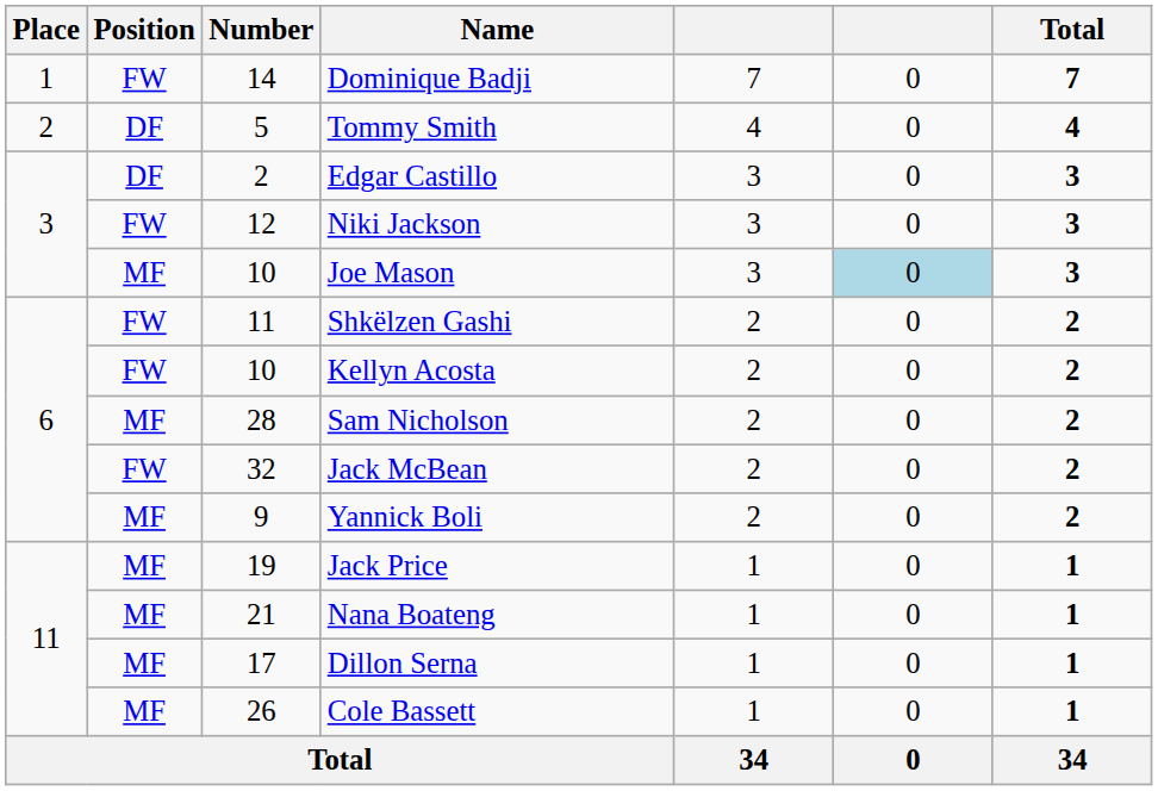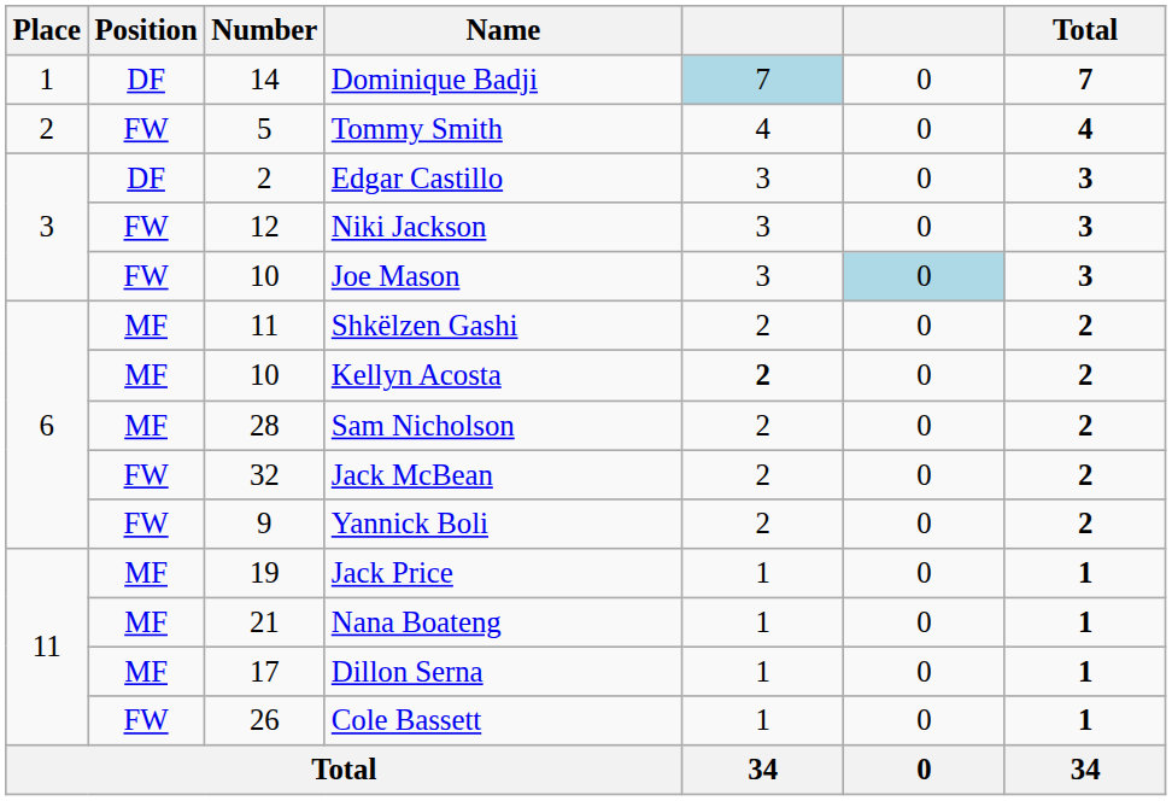Dominique Badji | Position: FW -> DF
Dominique Badji | column 5: no background -> lightblue background
Tommy Smith | Position: DF -> FW
Joe Mason | Position: MF -> FW
Shkëlzen Gashi | Position: FW -> MF
Kellyn Acosta | Position: FW -> MF
Kellyn Acosta | column 5: normal -> bold
Yannick Boli | Position: MF -> FW
Cole Bassett | Position: MF -> FW
